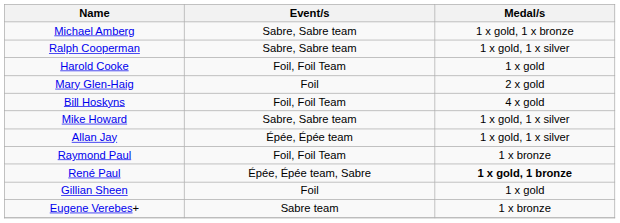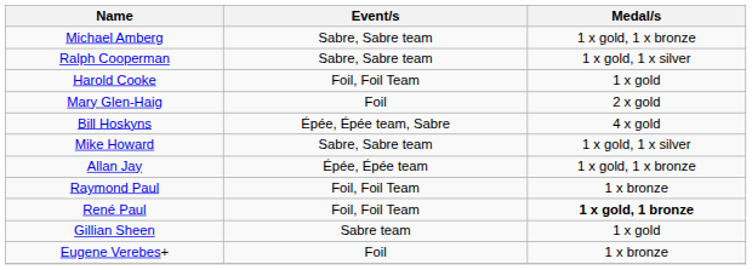Bill Hoskyns | Event/s: Foil, Foil Team -> Épée, Épée team, Sabre
Allan Jay | Medal/s: 1 x gold, 1 x silver -> 1 x gold, 1 x bronze
René Paul | Event/s: Épée, Épée team, Sabre -> Foil, Foil Team
Gillian Sheen | Event/s: Foil -> Sabre team
Eugene Verebes+ | Event/s: Sabre team -> Foil
